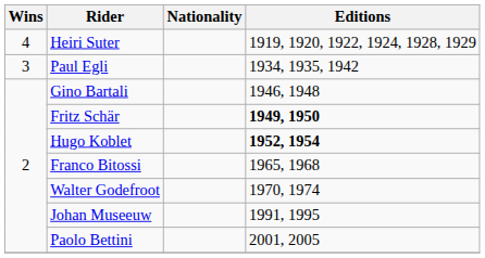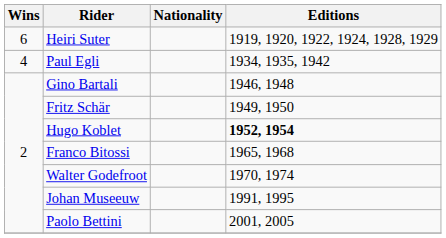Heiri Suter | Wins: 4 -> 6
Paul Egli | Wins: 3 -> 4
Fritz Schär | Editions: bold -> normal
